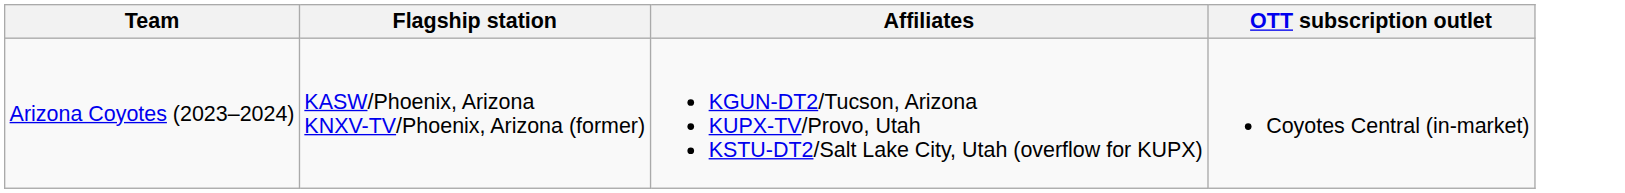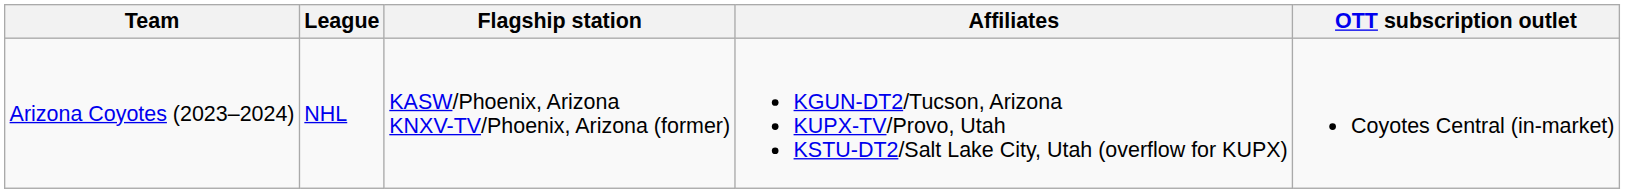+ column: League | NHL
